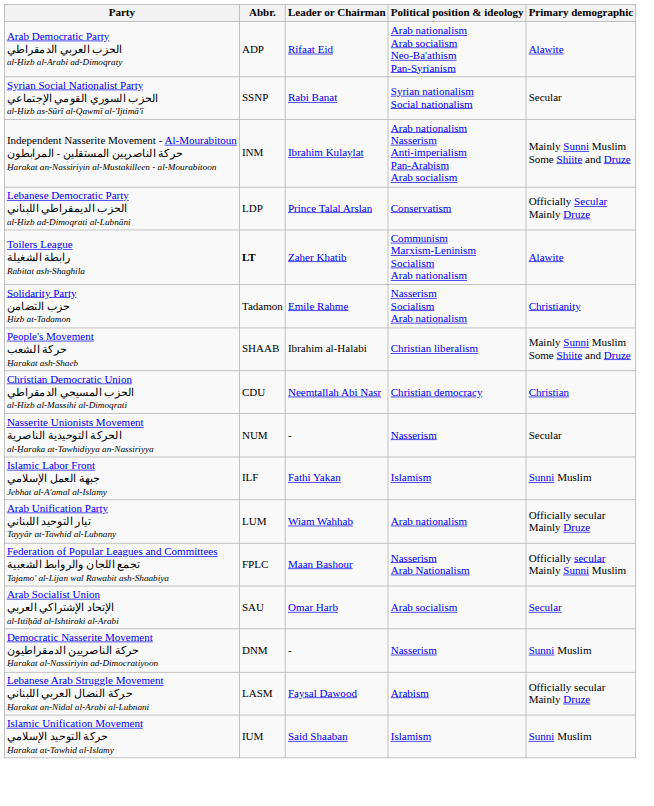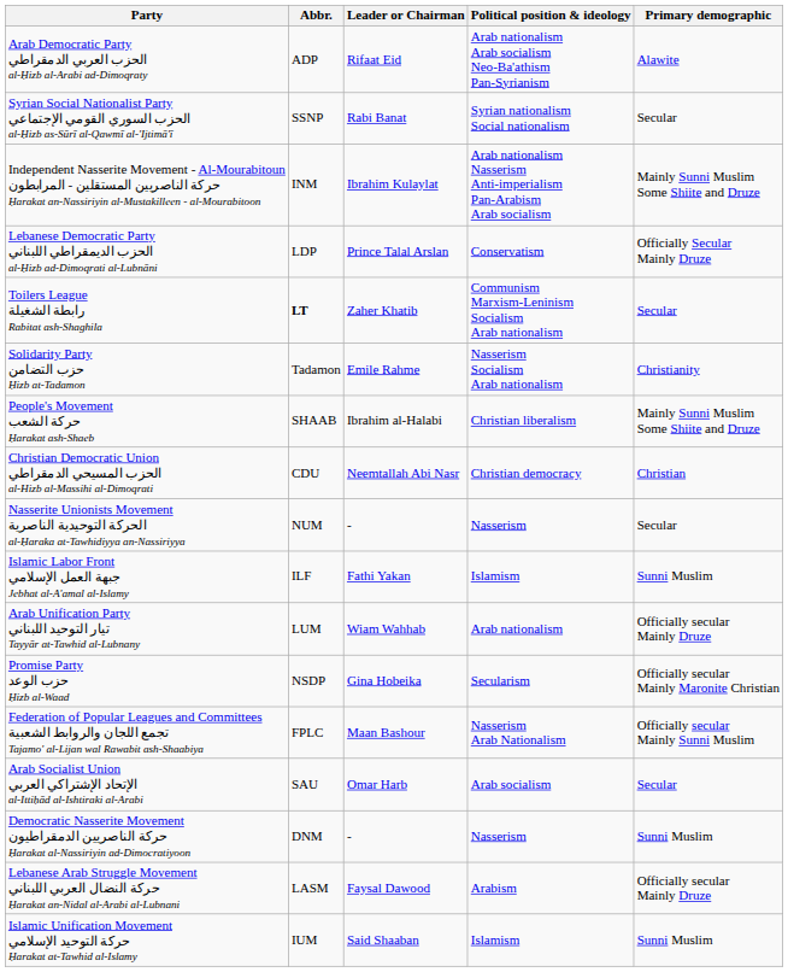Toilers League رابطة الشغيلة Rabitat ash-Shaghila | Primary demographic: Alawite -> Secular
+ row: Promise Party حزب الوعد Ḥizb al-Waad | NSDP | Gina Hobeika | Secularism | Officially secular Mainly Maronite Christian
